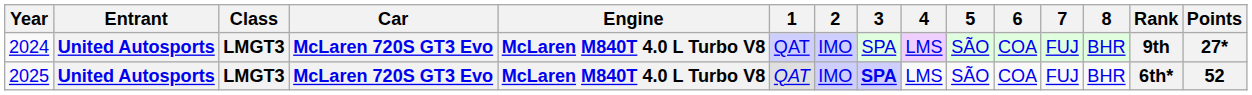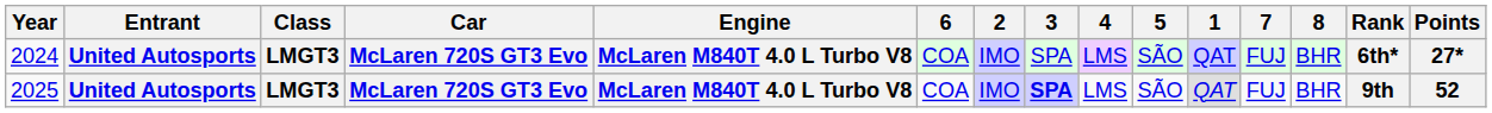columns swapped: 1 <-> 6
2024 | Rank: 9th -> 6th*
2025 | Rank: 6th* -> 9th
